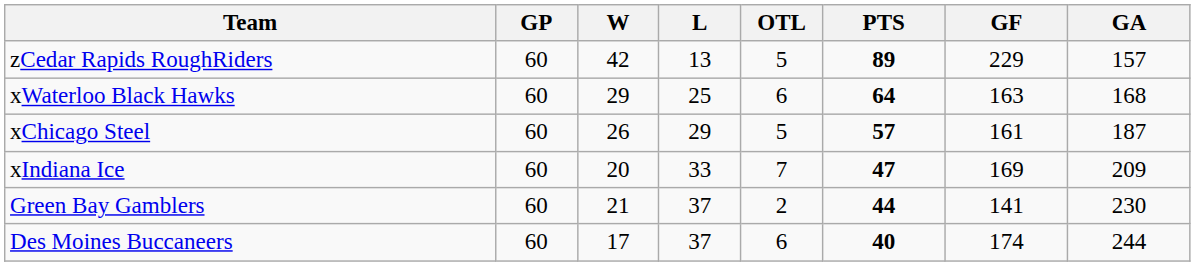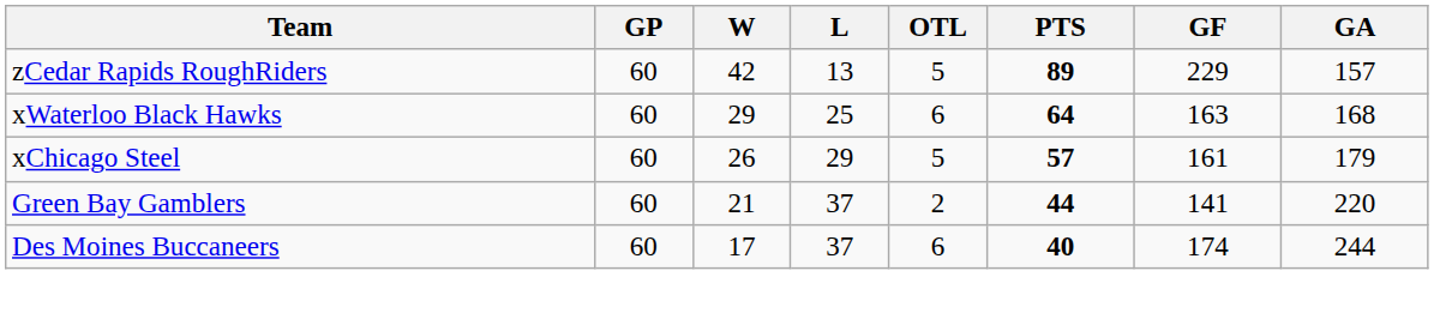xChicago Steel | GA: 187 -> 179
- row: xIndiana Ice | 60 | 20 | 33 | 7 | 47 | 169 | 209
Green Bay Gamblers | GA: 230 -> 220
